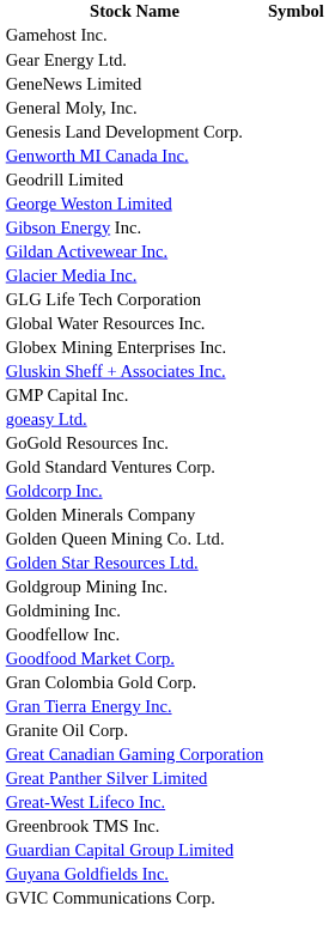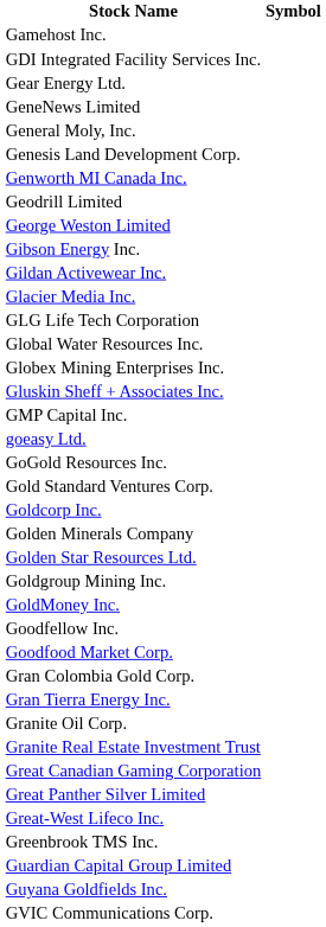+ row: GDI Integrated Facility Services Inc.
- row: Golden Queen Mining Co. Ltd.
- row: Goldmining Inc.
+ row: GoldMoney Inc.
+ row: Granite Real Estate Investment Trust
